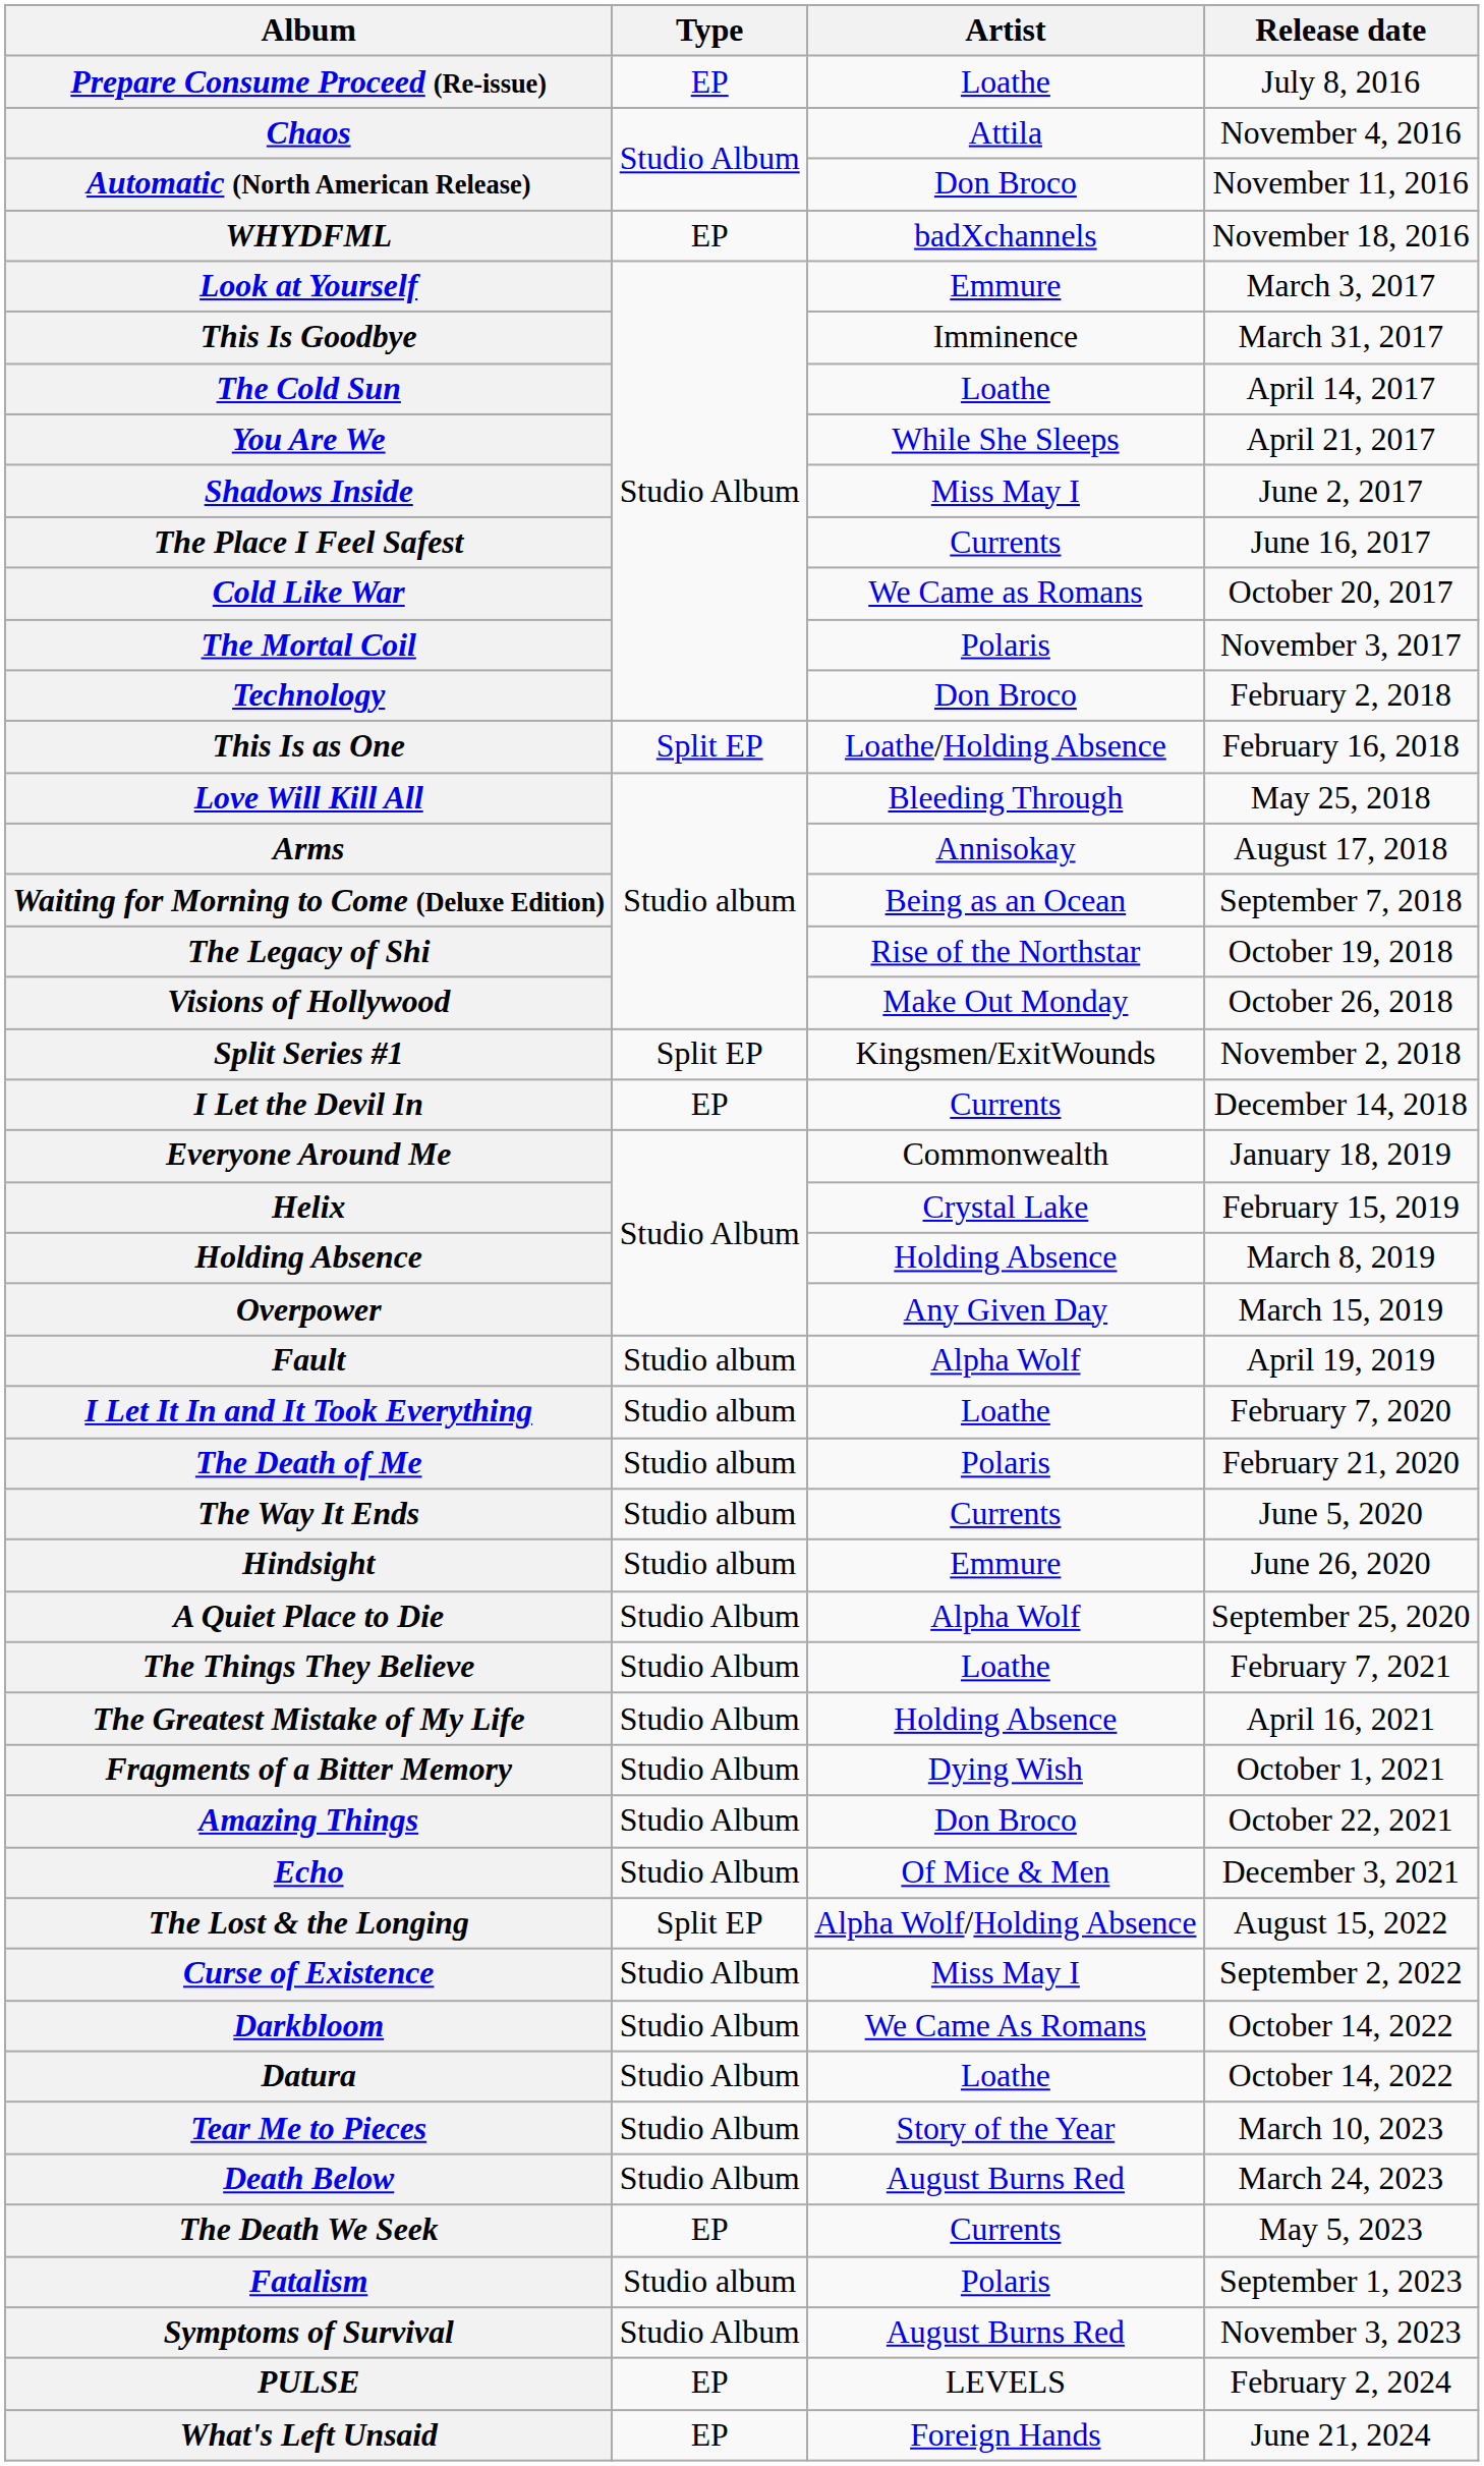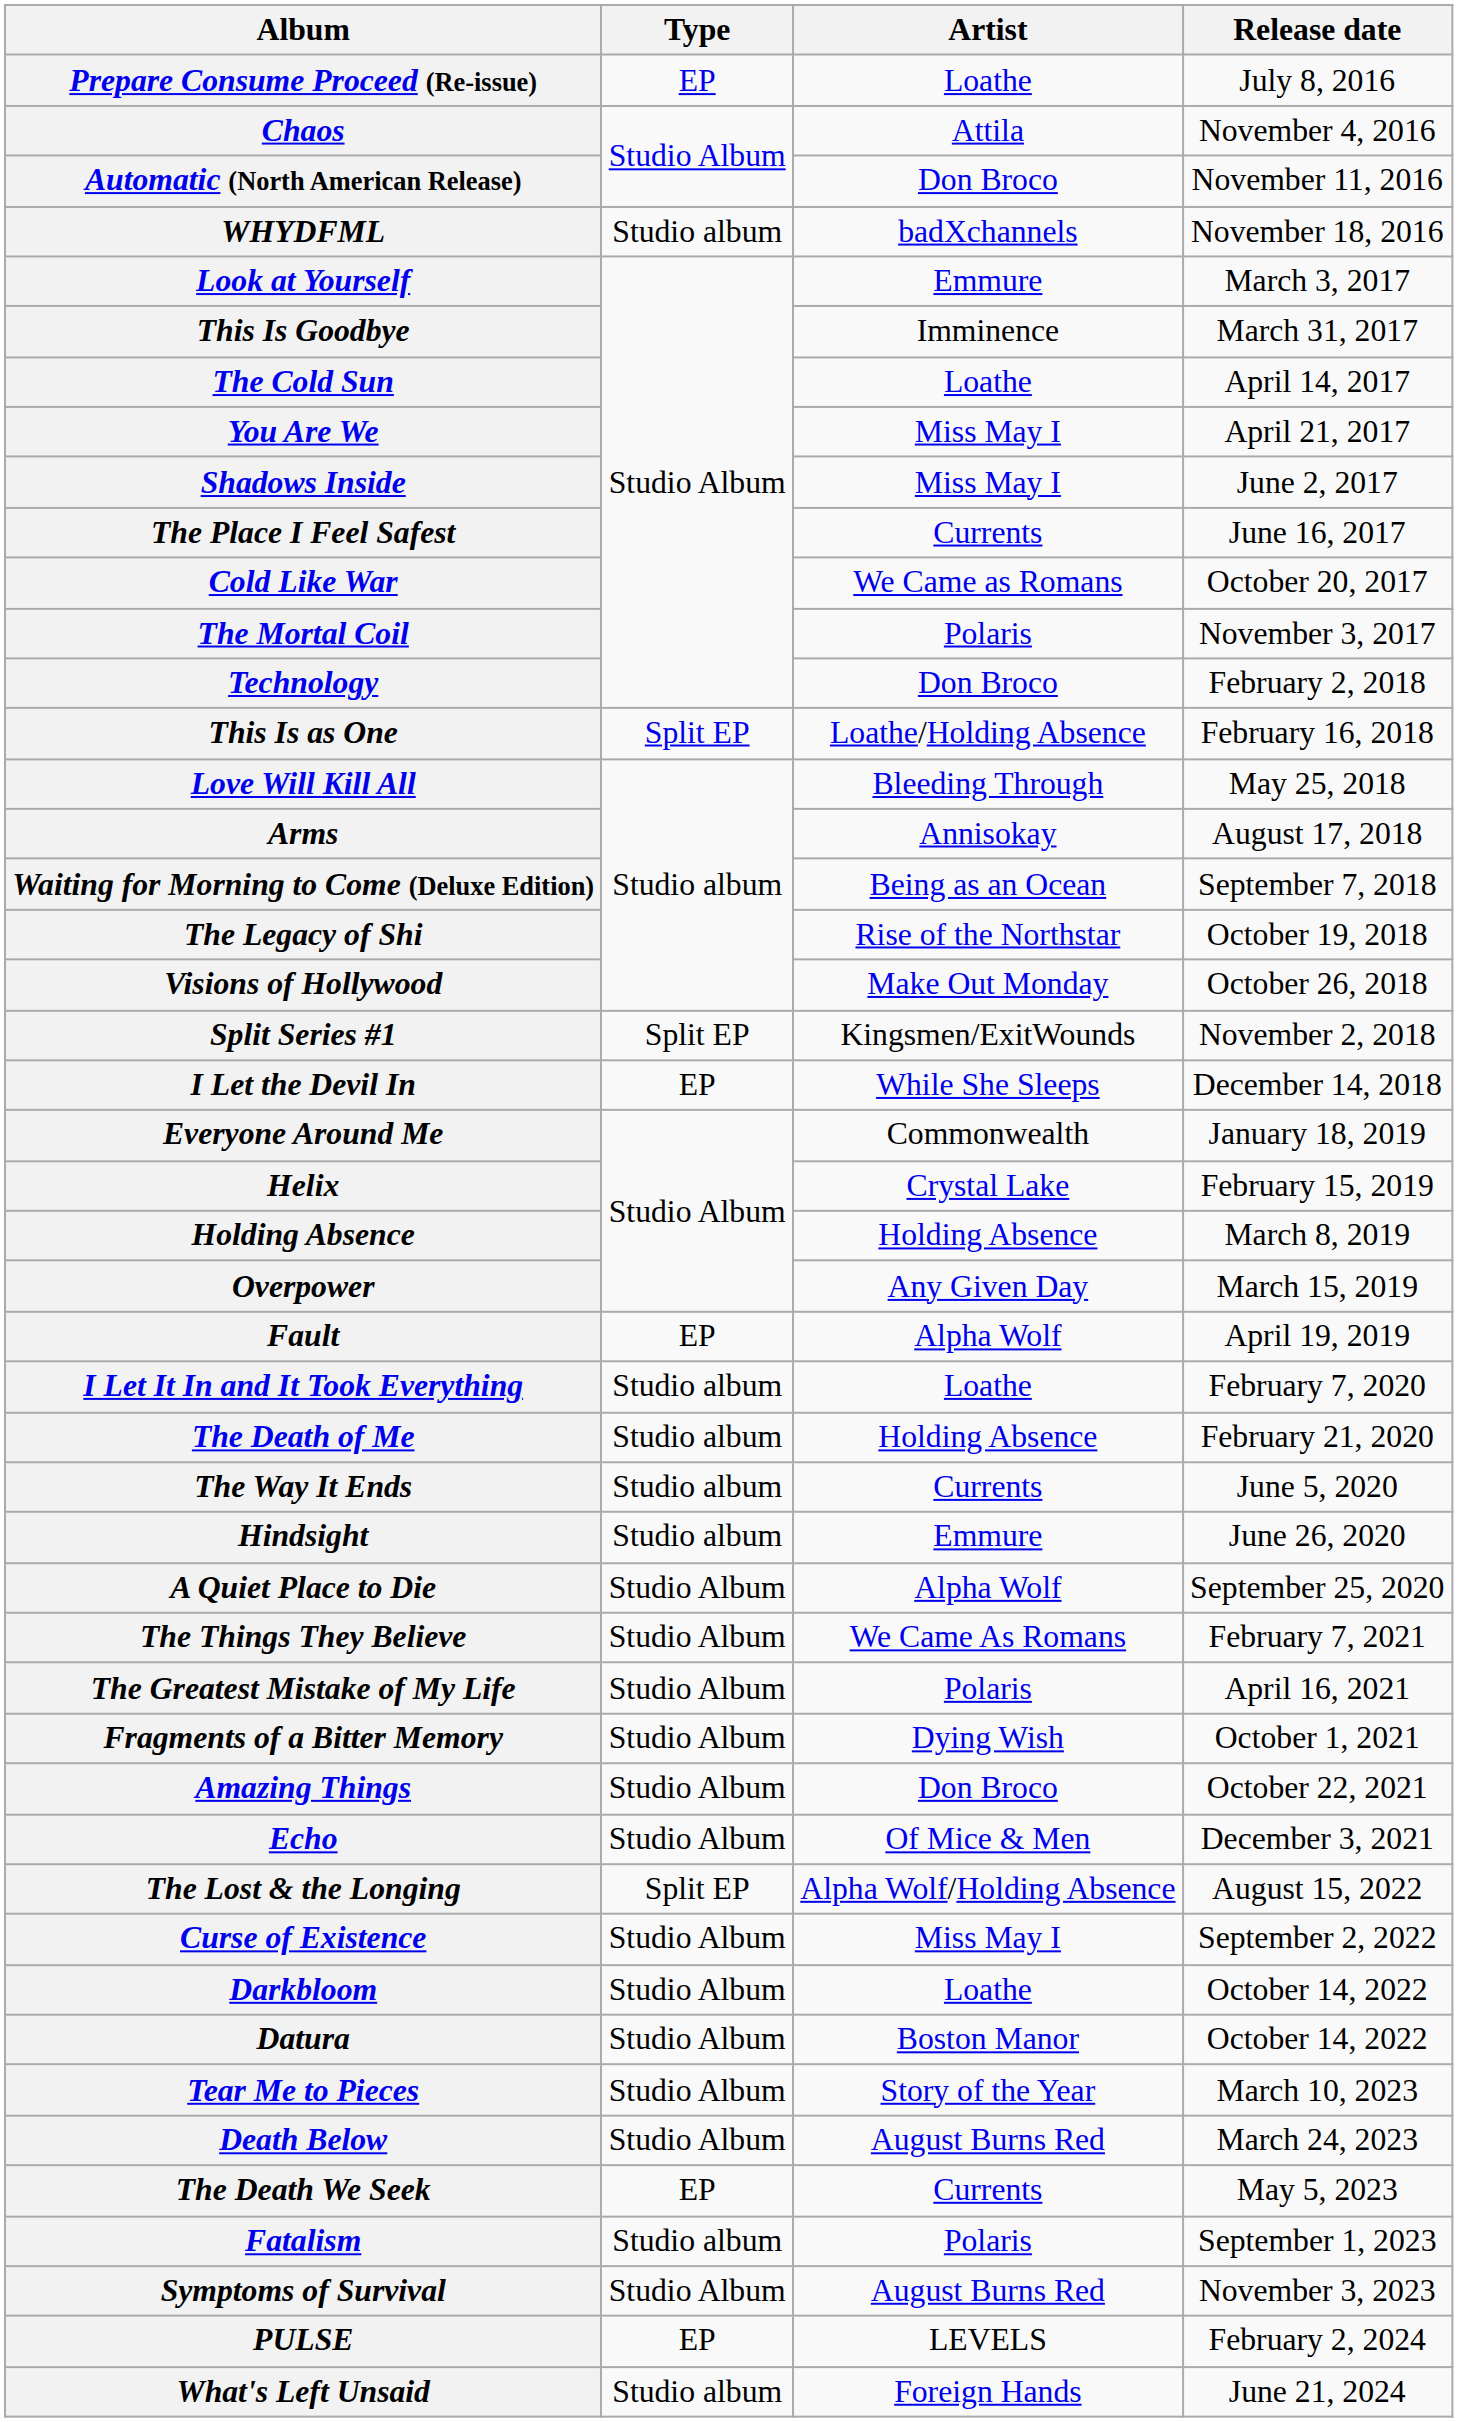WHYDFML | Type: EP -> Studio album
You Are We | Artist: While She Sleeps -> Miss May I
I Let the Devil In | Artist: Currents -> While She Sleeps
Fault | Type: Studio album -> EP
The Death of Me | Artist: Polaris -> Holding Absence
The Things They Believe | Artist: Loathe -> We Came As Romans
The Greatest Mistake of My Life | Artist: Holding Absence -> Polaris
Darkbloom | Artist: We Came As Romans -> Loathe
Datura | Artist: Loathe -> Boston Manor
What's Left Unsaid | Type: EP -> Studio album
